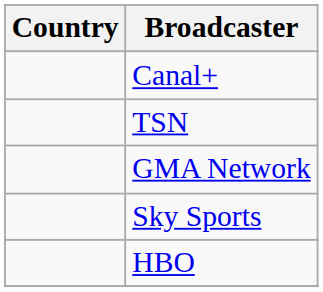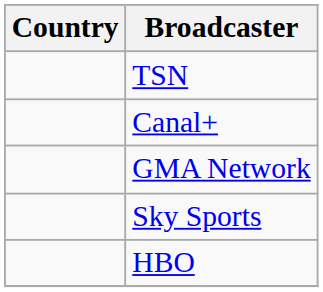rows swapped: TSN <-> Canal+
